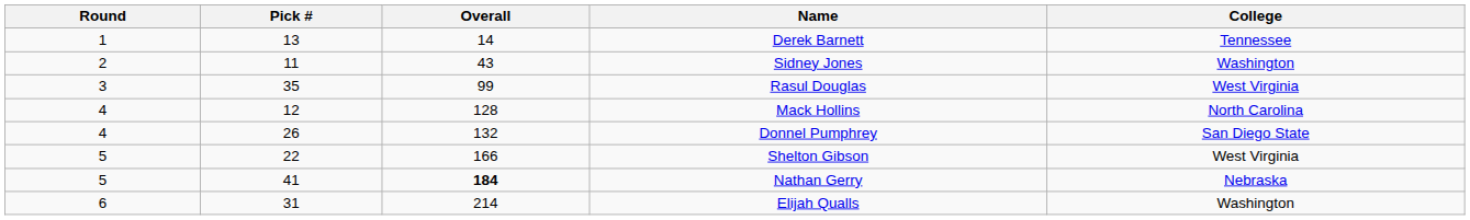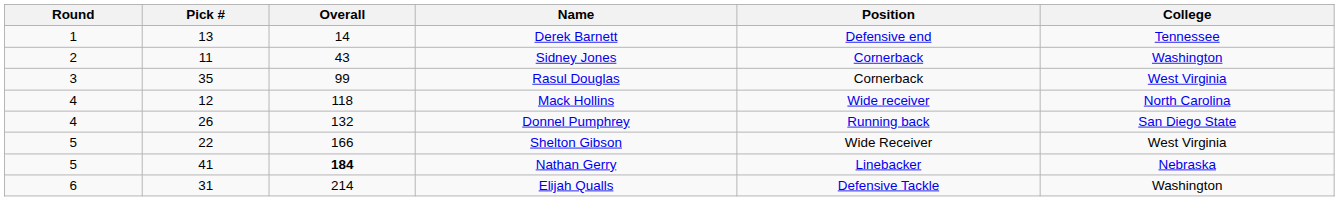+ column: Position | Defensive end | Cornerback | Cornerback | Wide receiver | Running back | Wide Receiver | Linebacker | Defensive Tackle
Mack Hollins | Overall: 128 -> 118
